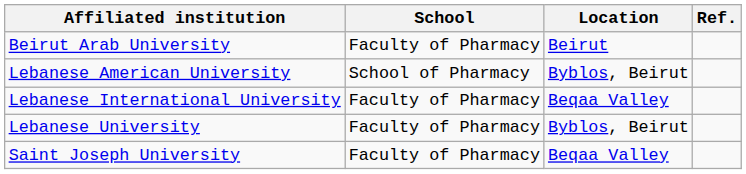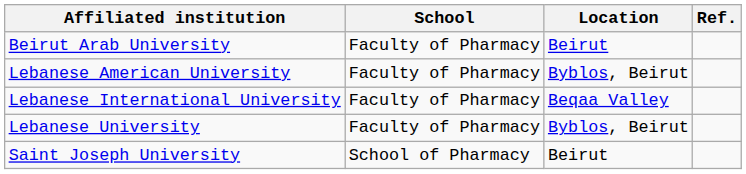Lebanese American University | School: School of Pharmacy -> Faculty of Pharmacy
Saint Joseph University | School: Faculty of Pharmacy -> School of Pharmacy
Saint Joseph University | Location: Beqaa Valley -> Beirut
